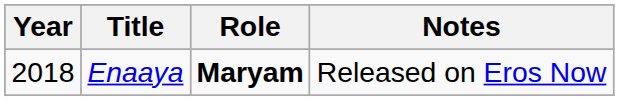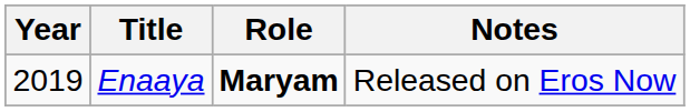Enaaya | Year: 2018 -> 2019
